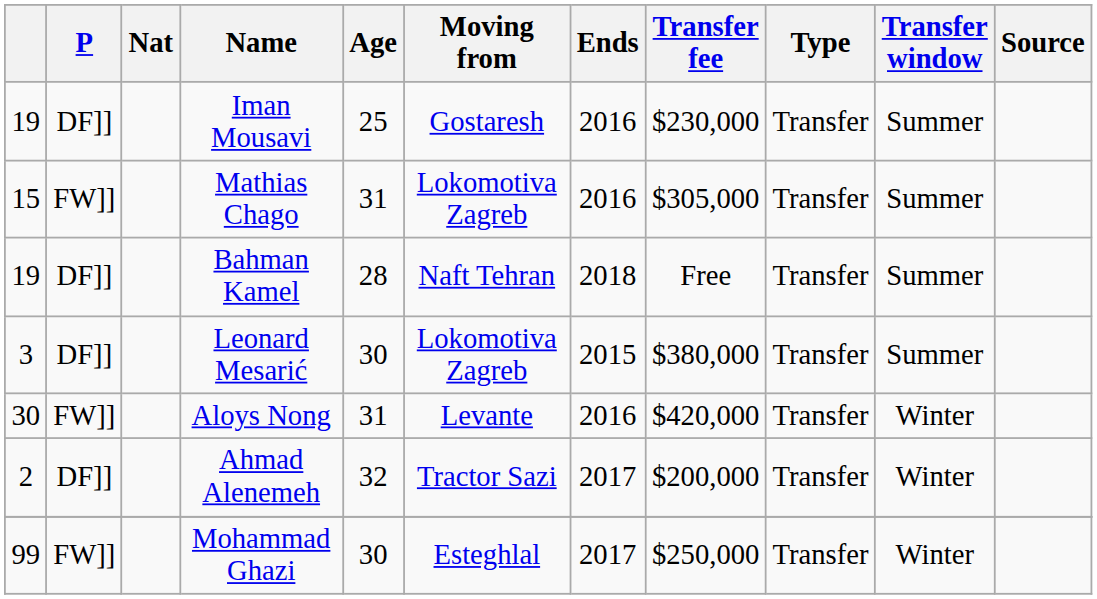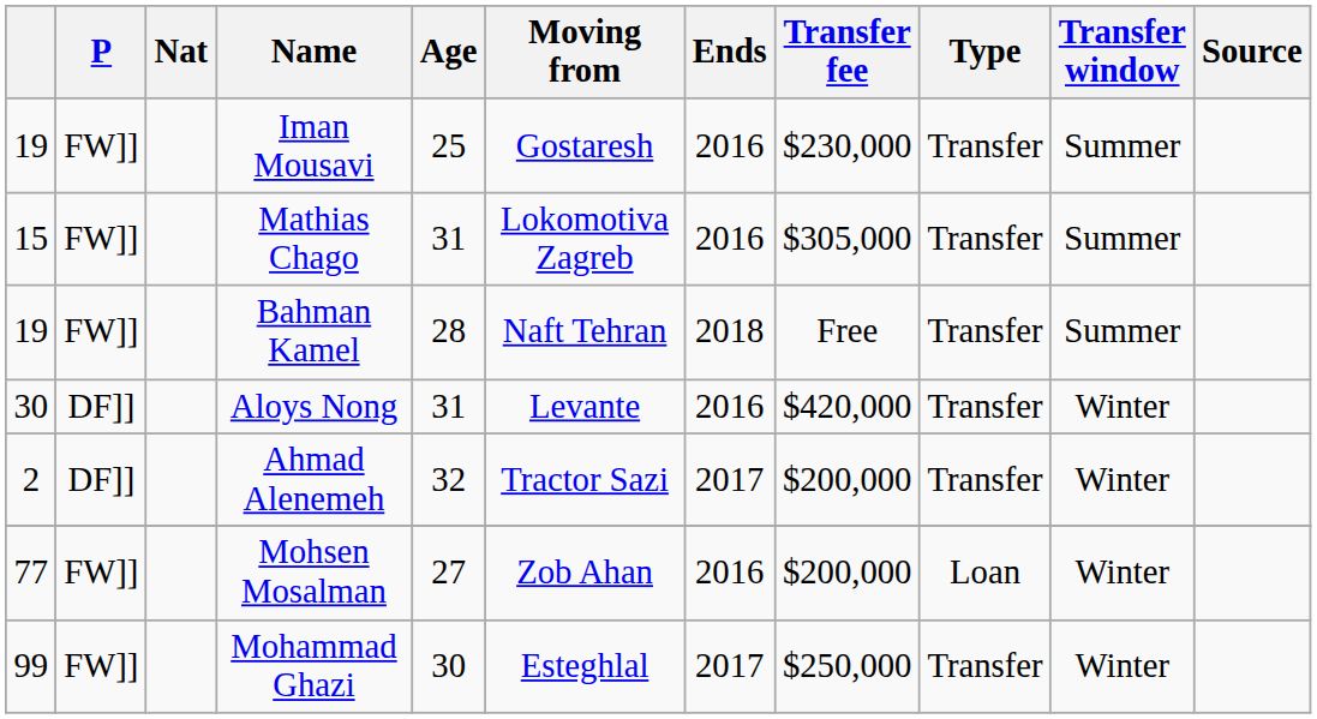Iman Mousavi | P: DF]] -> FW]]
Bahman Kamel | P: DF]] -> FW]]
- row: 3 | DF]] | Leonard Mesarić | 30 | Lokomotiva Zagreb | 2015 | $380,000 | Transfer | Summer
Aloys Nong | P: FW]] -> DF]]
+ row: 77 | FW]] | Mohsen Mosalman | 27 | Zob Ahan | 2016 | $200,000 | Loan | Winter
